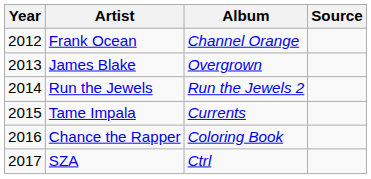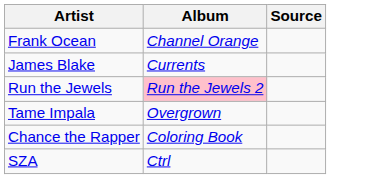- column: Year | 2012 | 2013 | 2014 | 2015 | 2016 | 2017
James Blake | Album: Overgrown -> Currents
Run the Jewels | Album: no background -> pink background
Tame Impala | Album: Currents -> Overgrown
